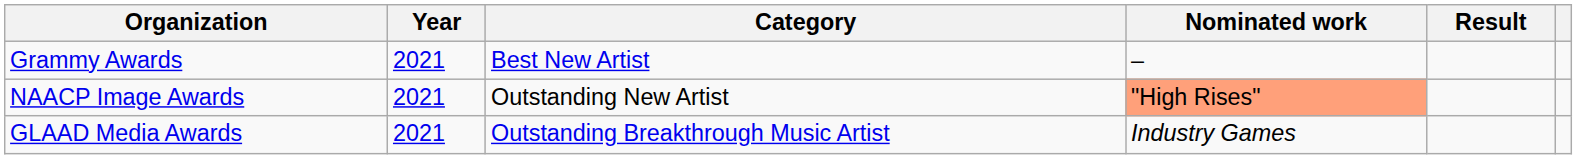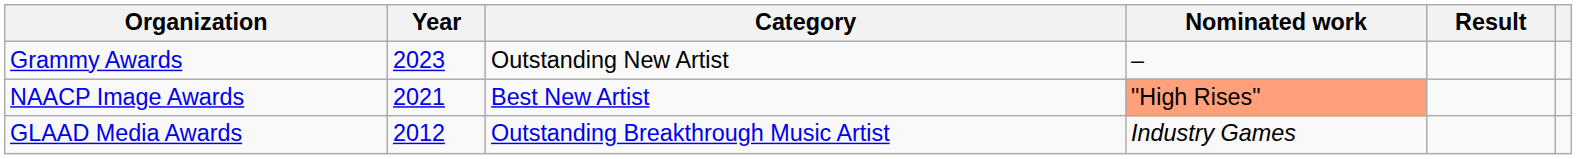Grammy Awards | Year: 2021 -> 2023
Grammy Awards | Category: Best New Artist -> Outstanding New Artist
NAACP Image Awards | Category: Outstanding New Artist -> Best New Artist
GLAAD Media Awards | Year: 2021 -> 2012
